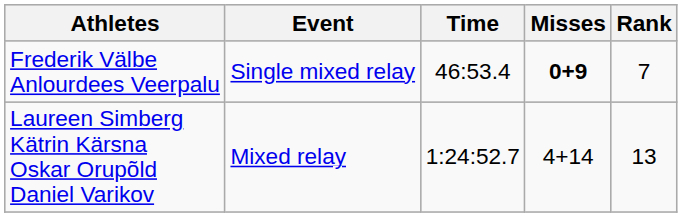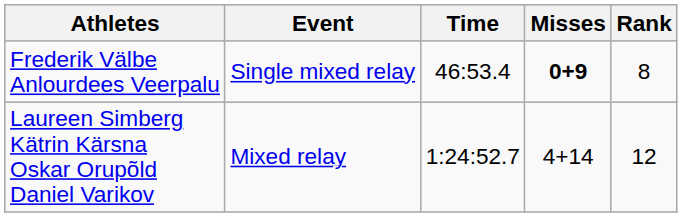Frederik Välbe Anlourdees Veerpalu | Rank: 7 -> 8
Laureen Simberg Kätrin Kärsna Oskar Orupõld Daniel Varikov | Rank: 13 -> 12
